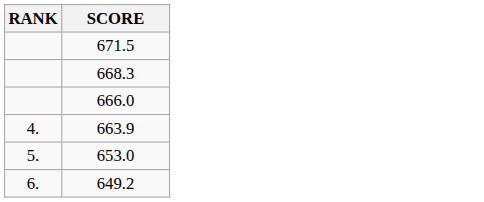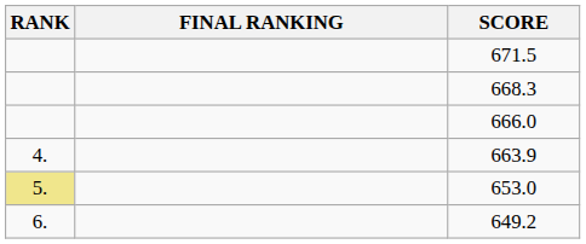+ column: FINAL RANKING
653.0 | RANK: no background -> khaki background
